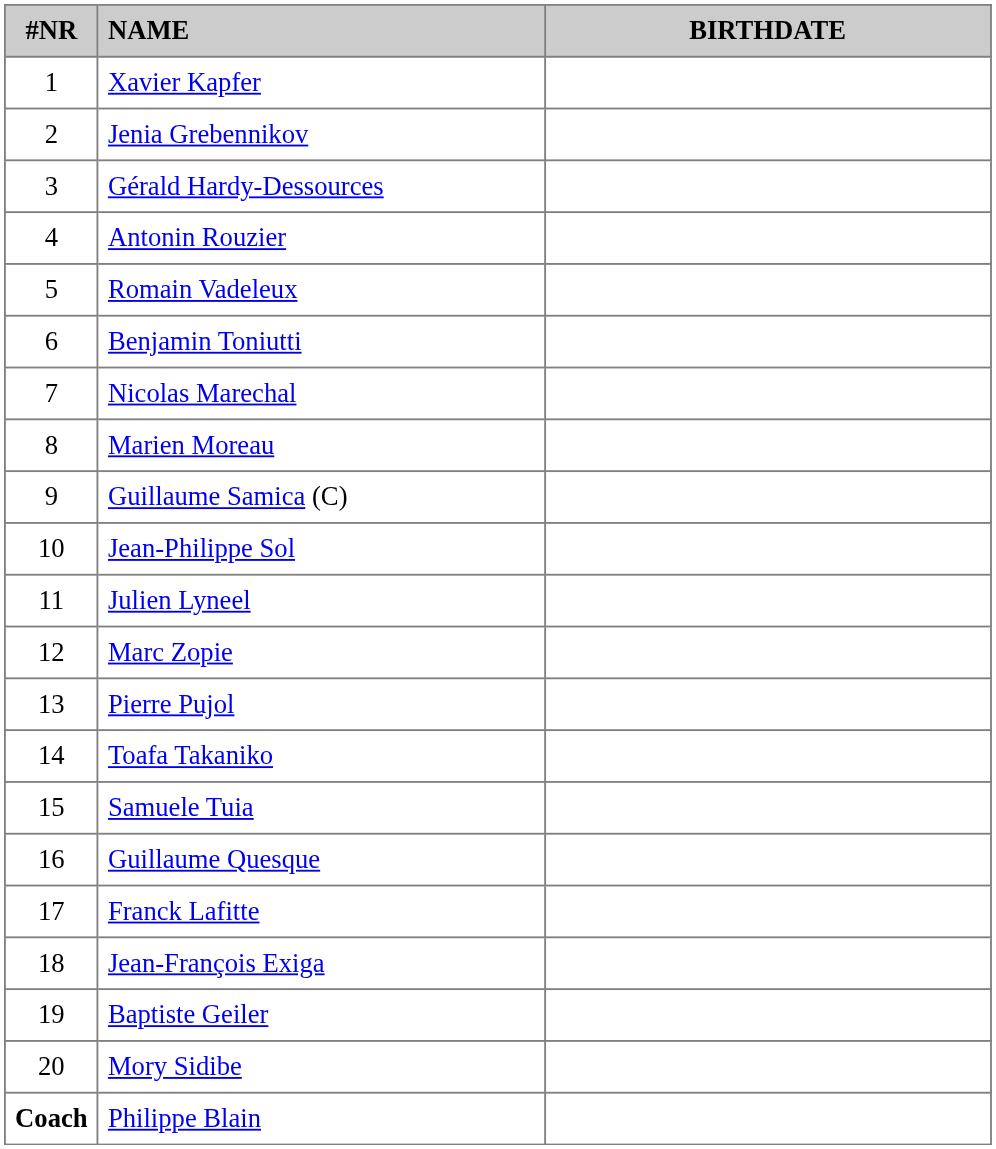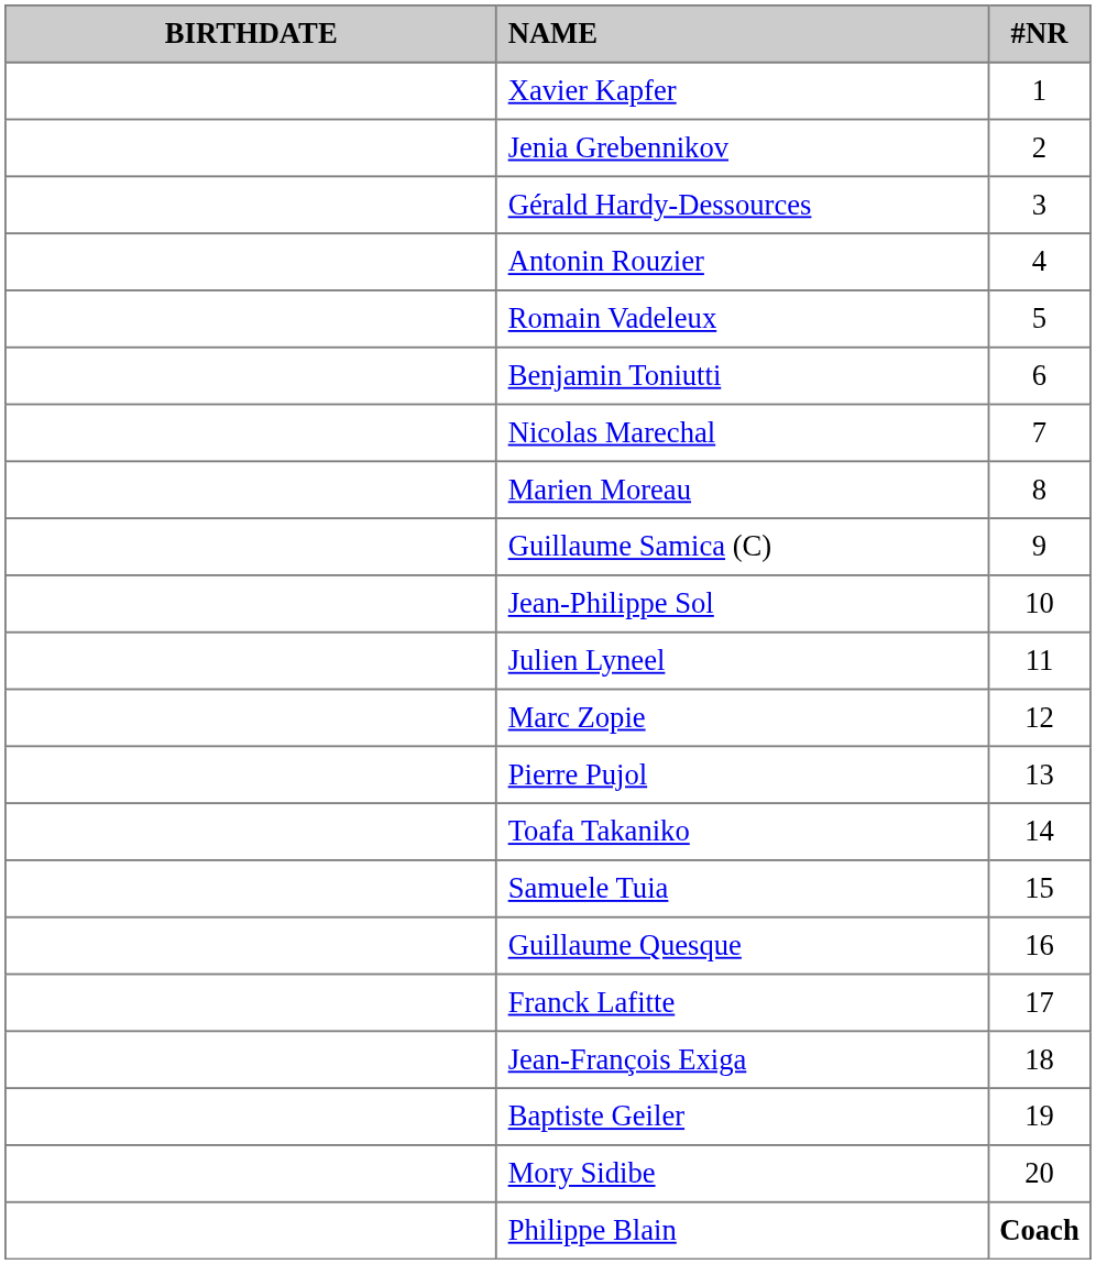columns swapped: #NR <-> BIRTHDATE
